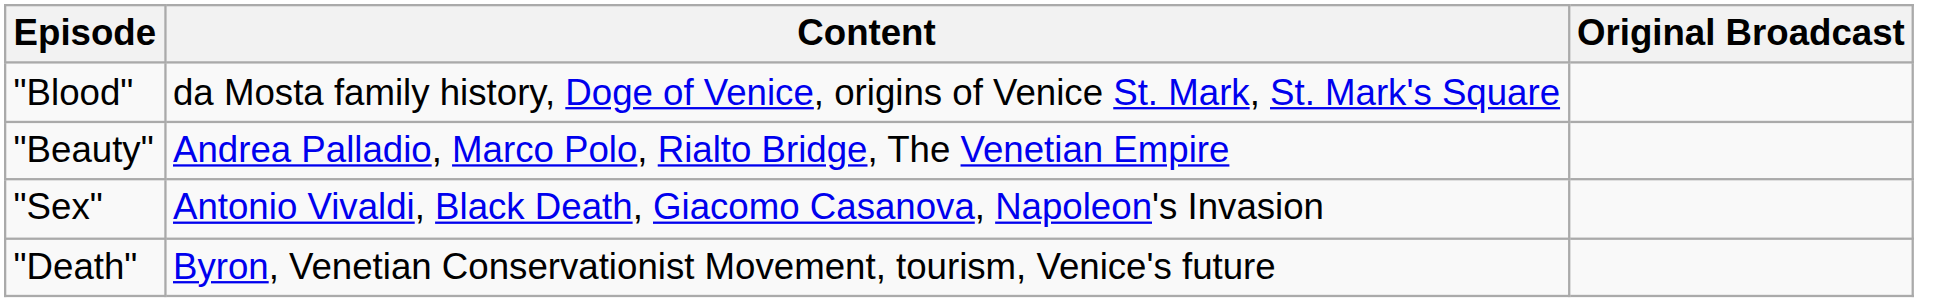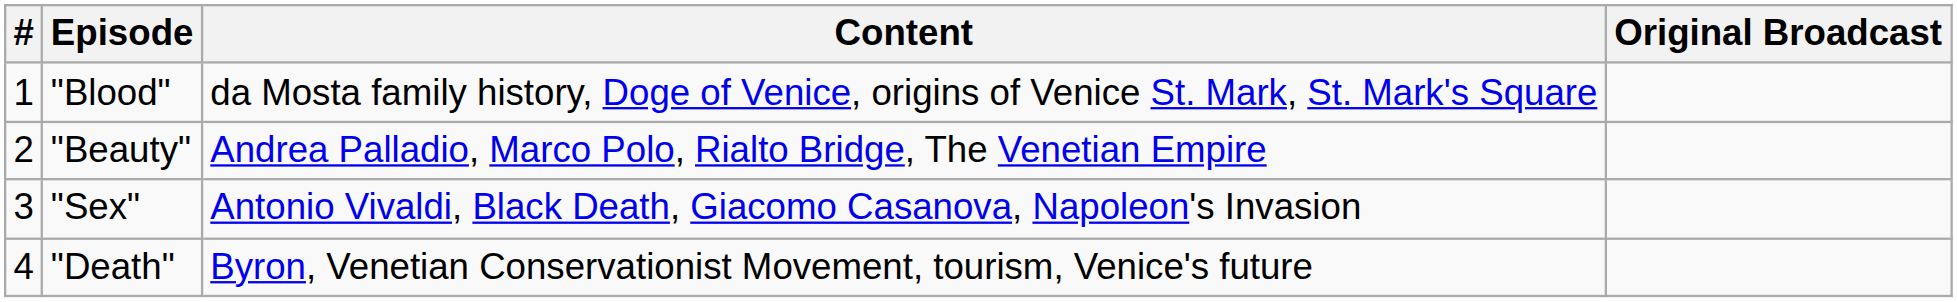+ column: # | 1 | 2 | 3 | 4
